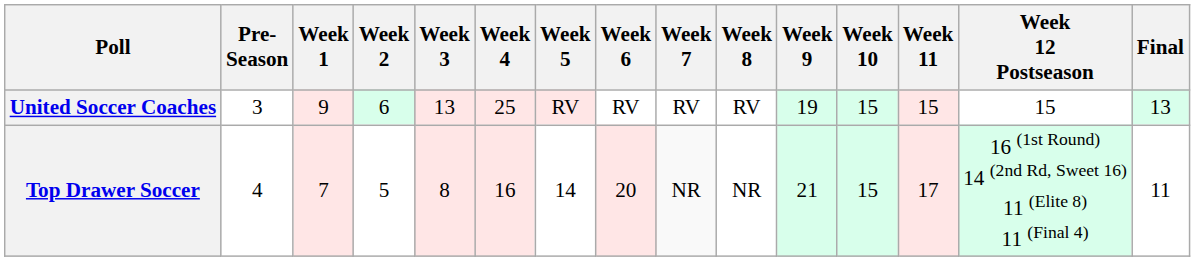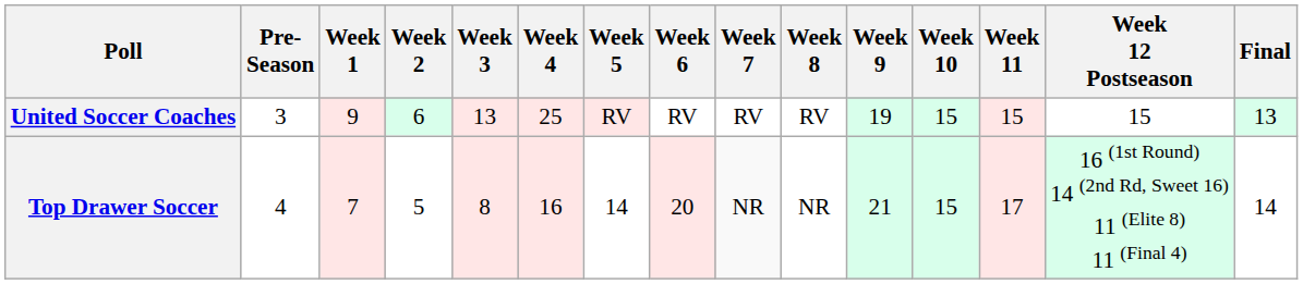Top Drawer Soccer | Final: 11 -> 14
